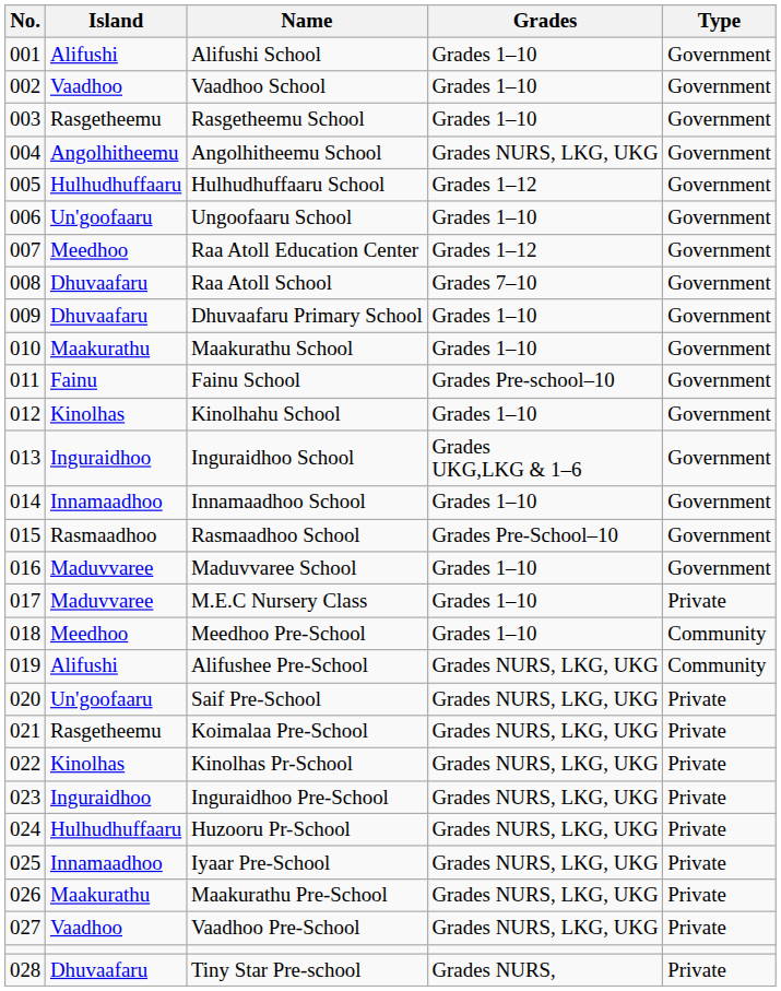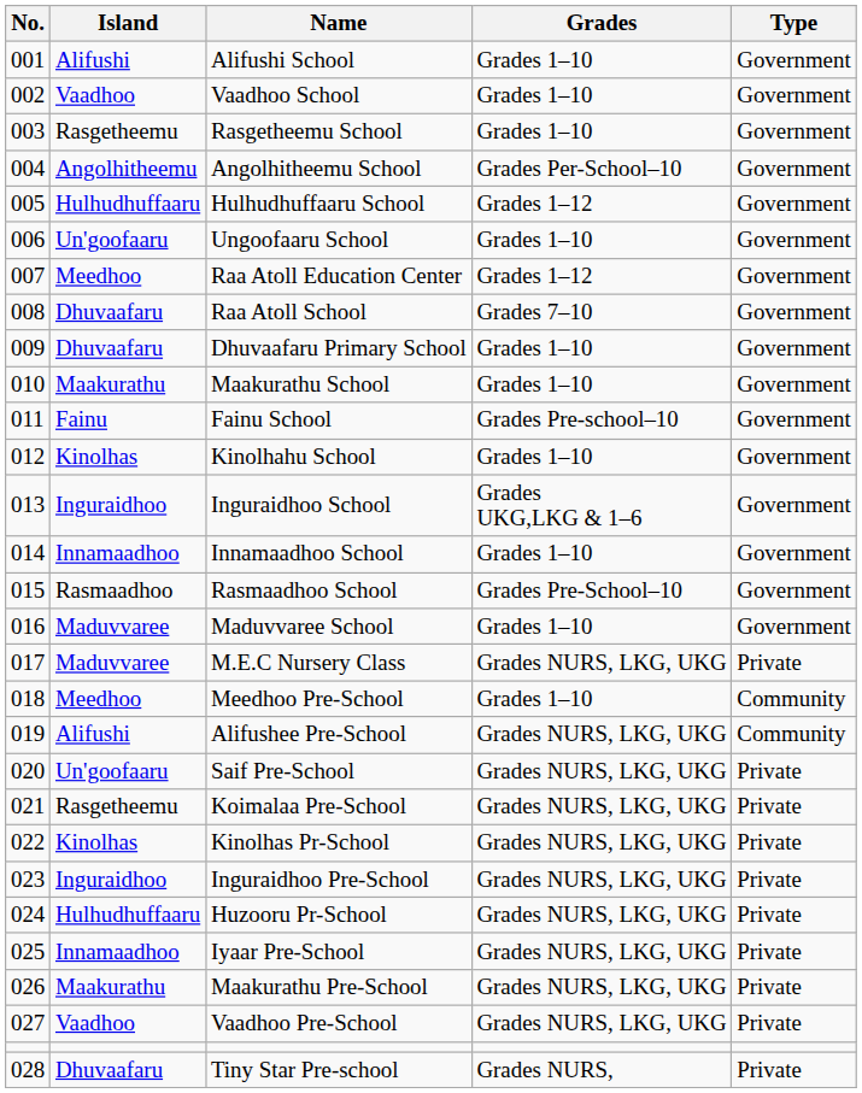Angolhitheemu School | Grades: Grades NURS, LKG, UKG -> Grades Per-School–10
M.E.C Nursery Class | Grades: Grades 1–10 -> Grades NURS, LKG, UKG
